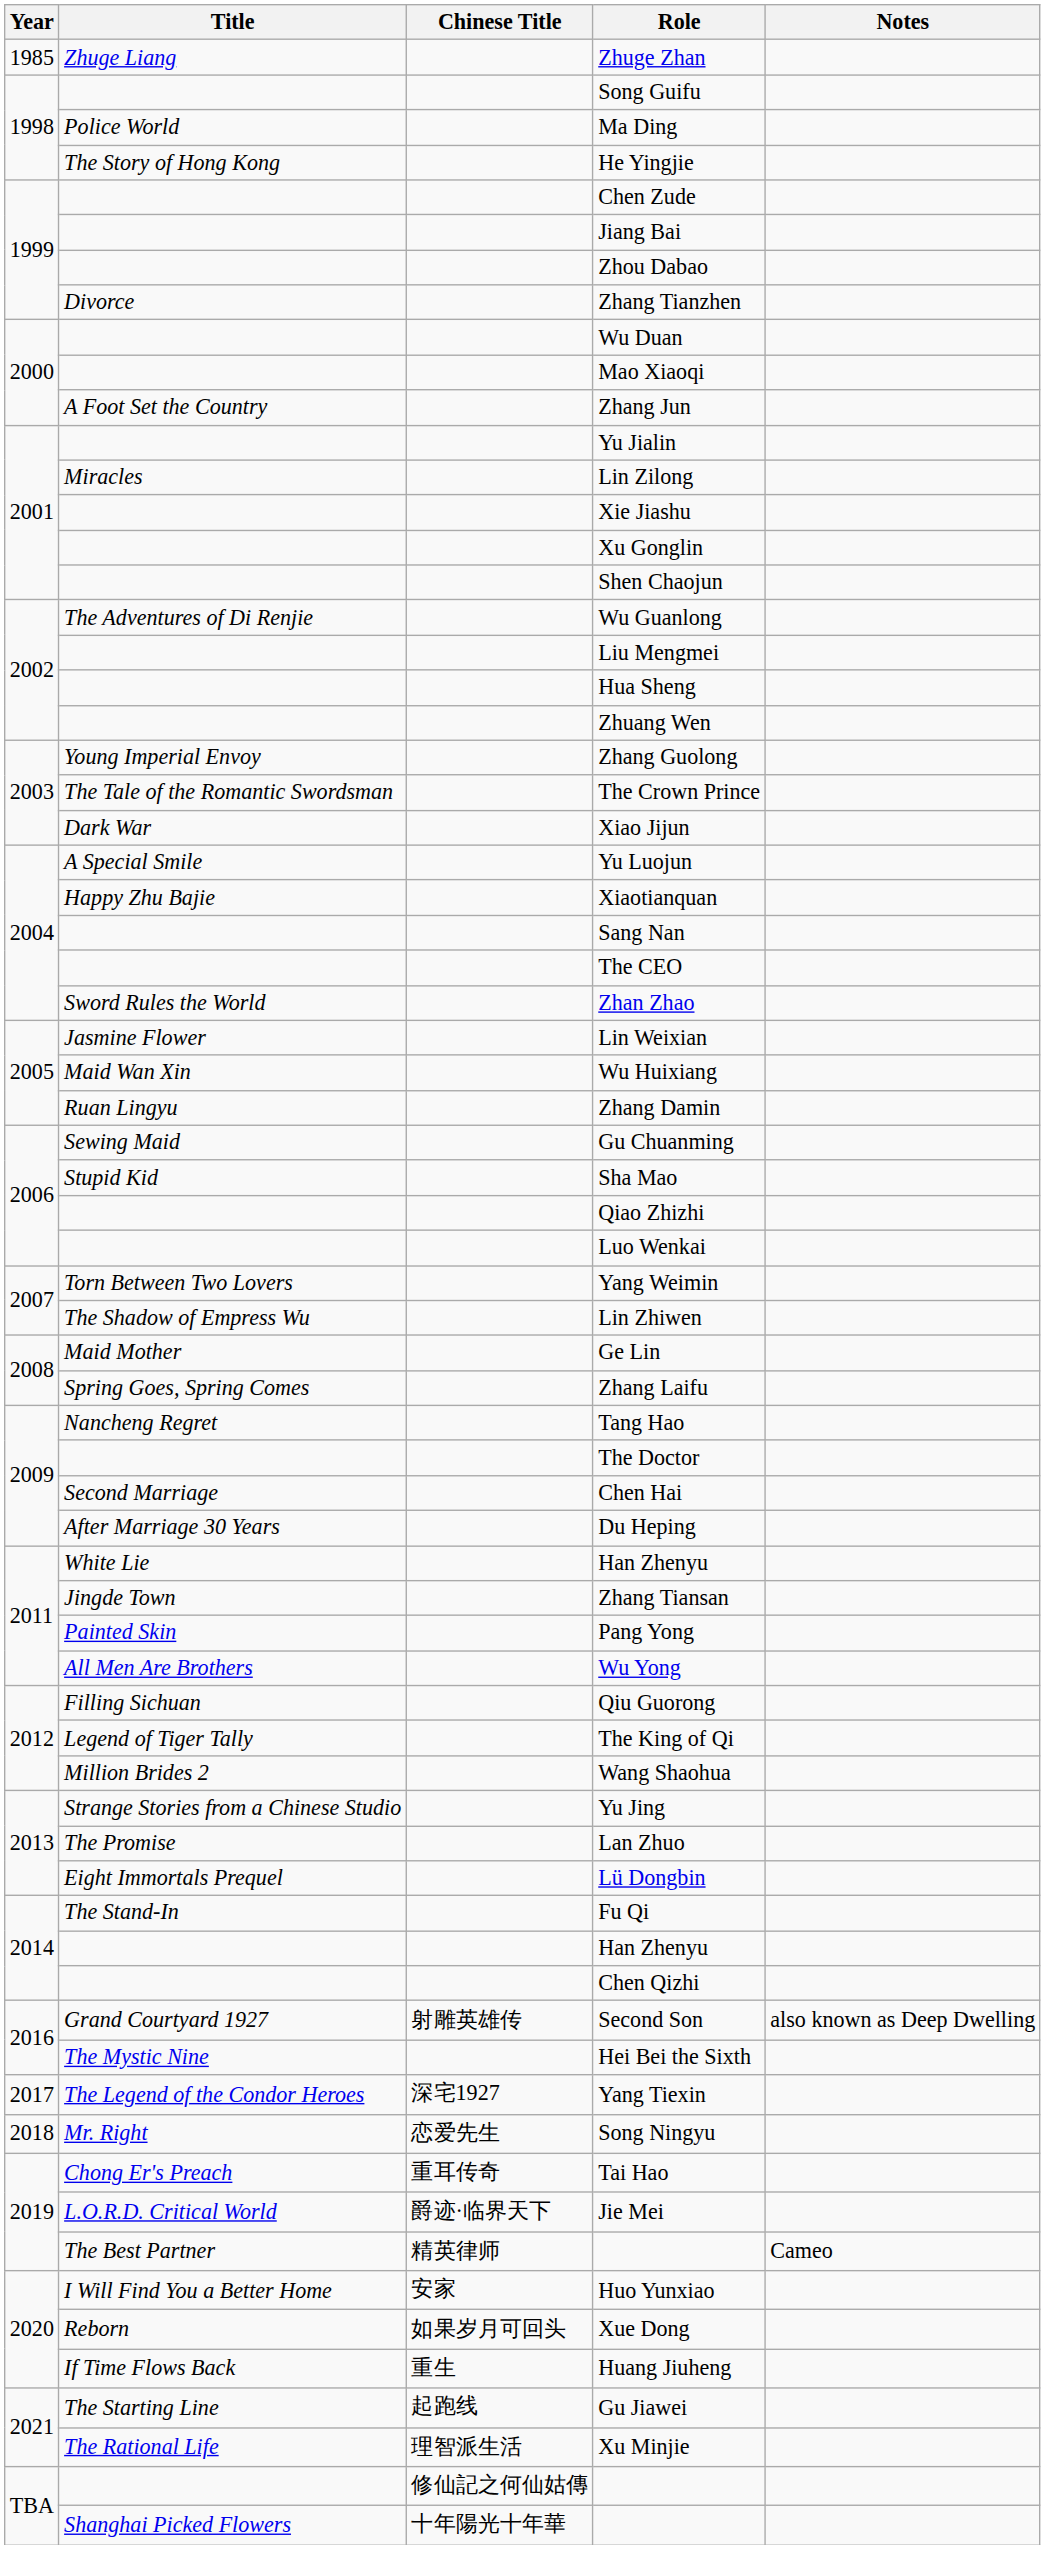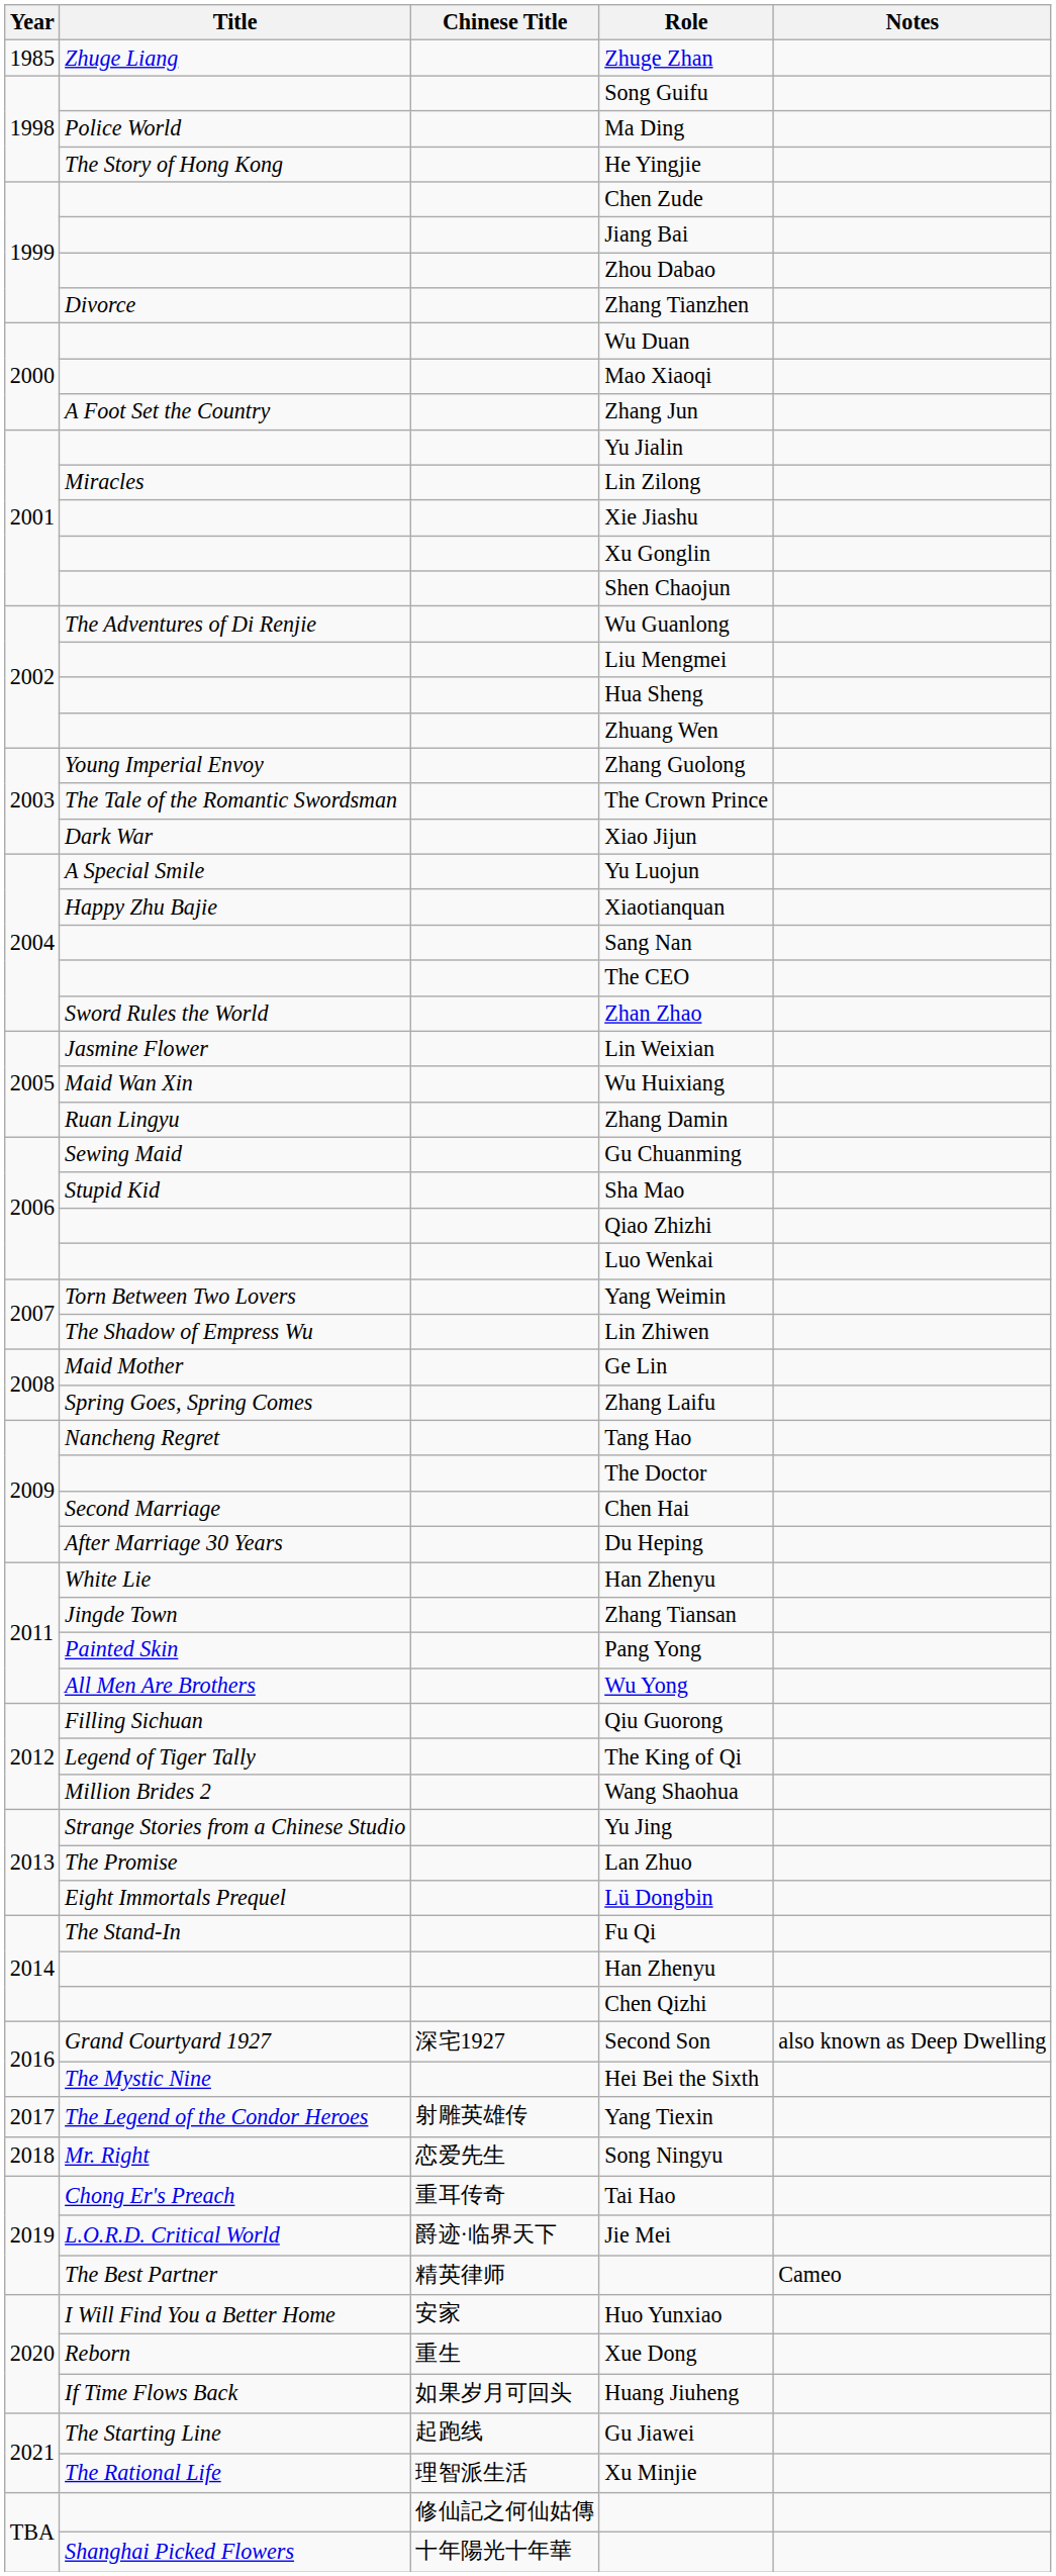Second Son | Chinese Title: 射雕英雄传 -> 深宅1927
Yang Tiexin | Chinese Title: 深宅1927 -> 射雕英雄传
Xue Dong | Chinese Title: 如果岁月可回头 -> 重生
Huang Jiuheng | Chinese Title: 重生 -> 如果岁月可回头
